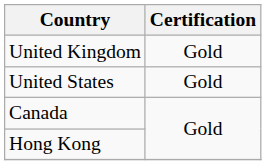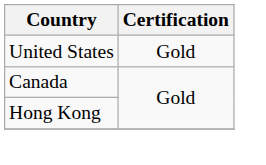- row: United Kingdom | Gold
